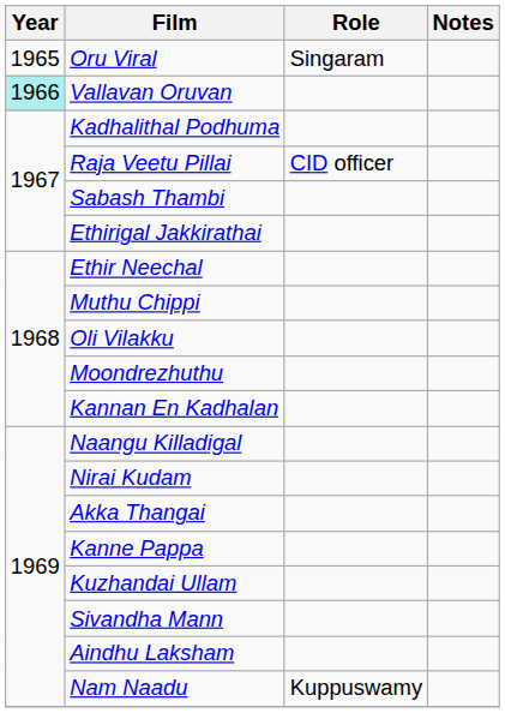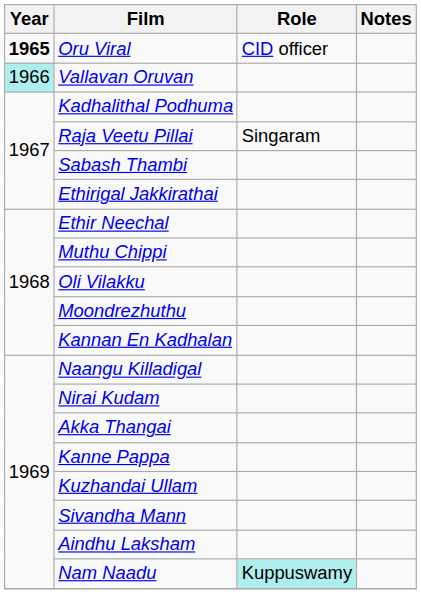Oru Viral | Year: normal -> bold
Oru Viral | Role: Singaram -> CID officer
Raja Veetu Pillai | Role: CID officer -> Singaram
Nam Naadu | Role: no background -> paleturquoise background
